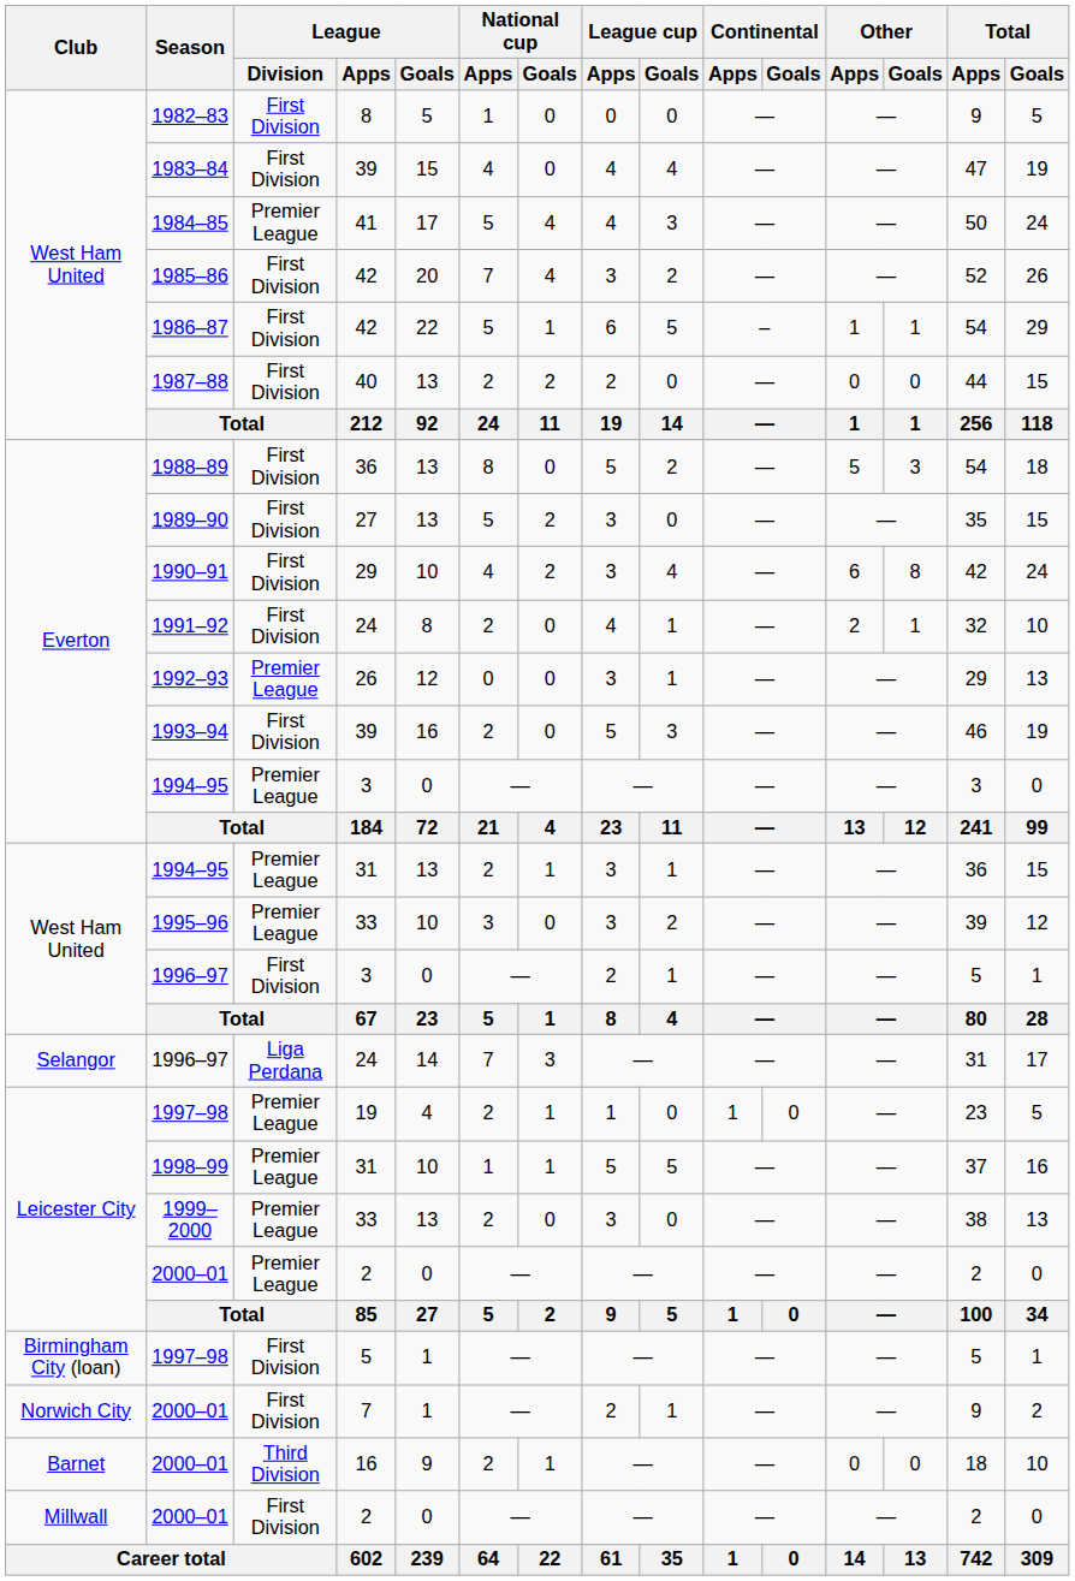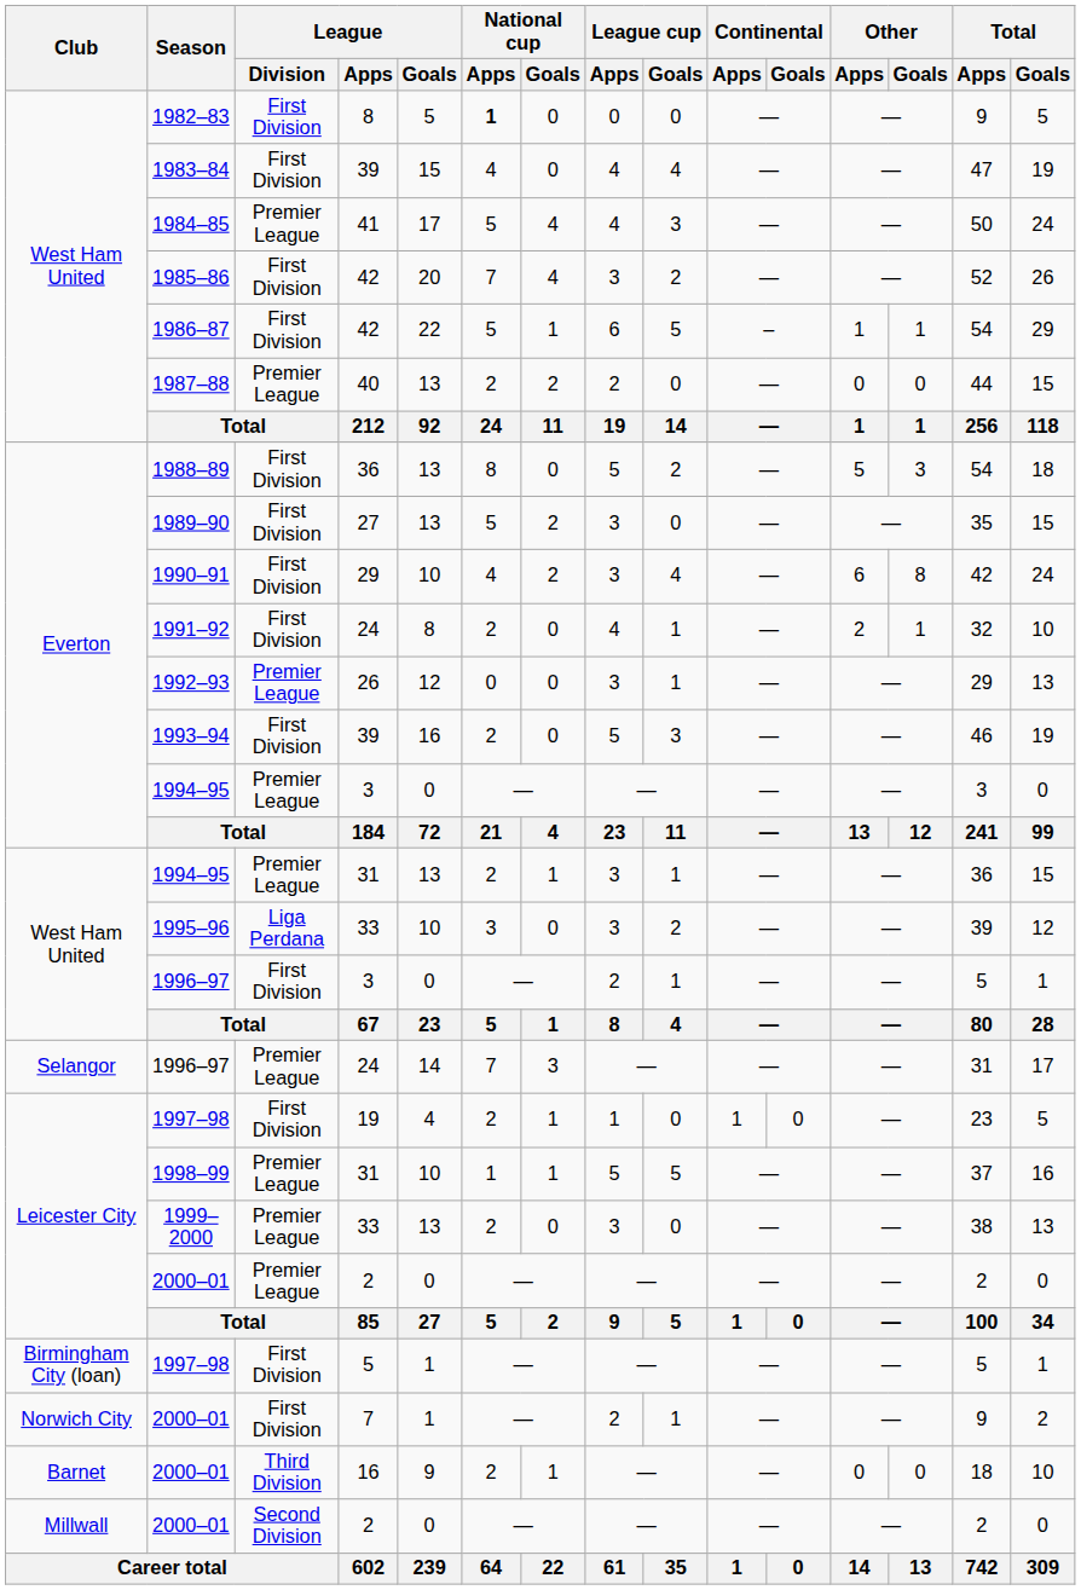1982–83 | National cup / Apps: normal -> bold
1987–88 | League / Division: First Division -> Premier League
1995–96 | League / Division: Premier League -> Liga Perdana
Selangor / 1996–97 | League / Division: Liga Perdana -> Premier League
Leicester City / 1997–98 | League / Division: Premier League -> First Division
Millwall / 2000–01 | League / Division: First Division -> Second Division
